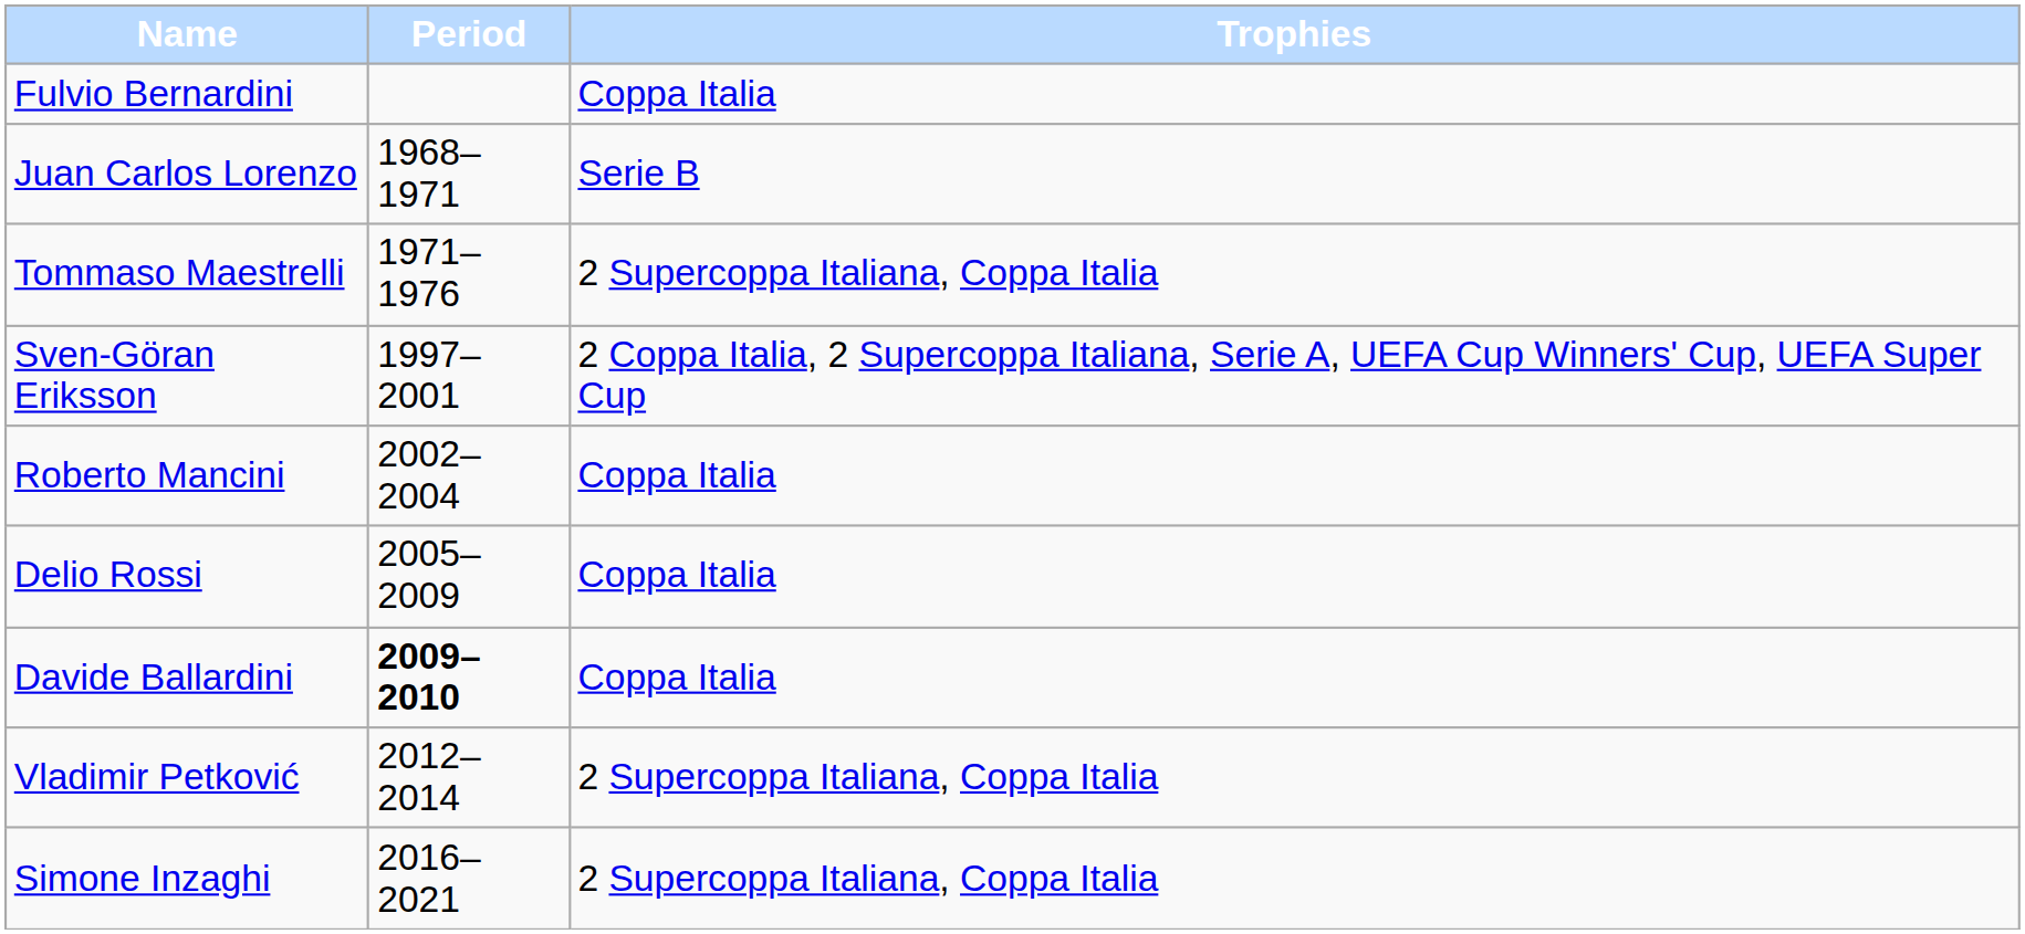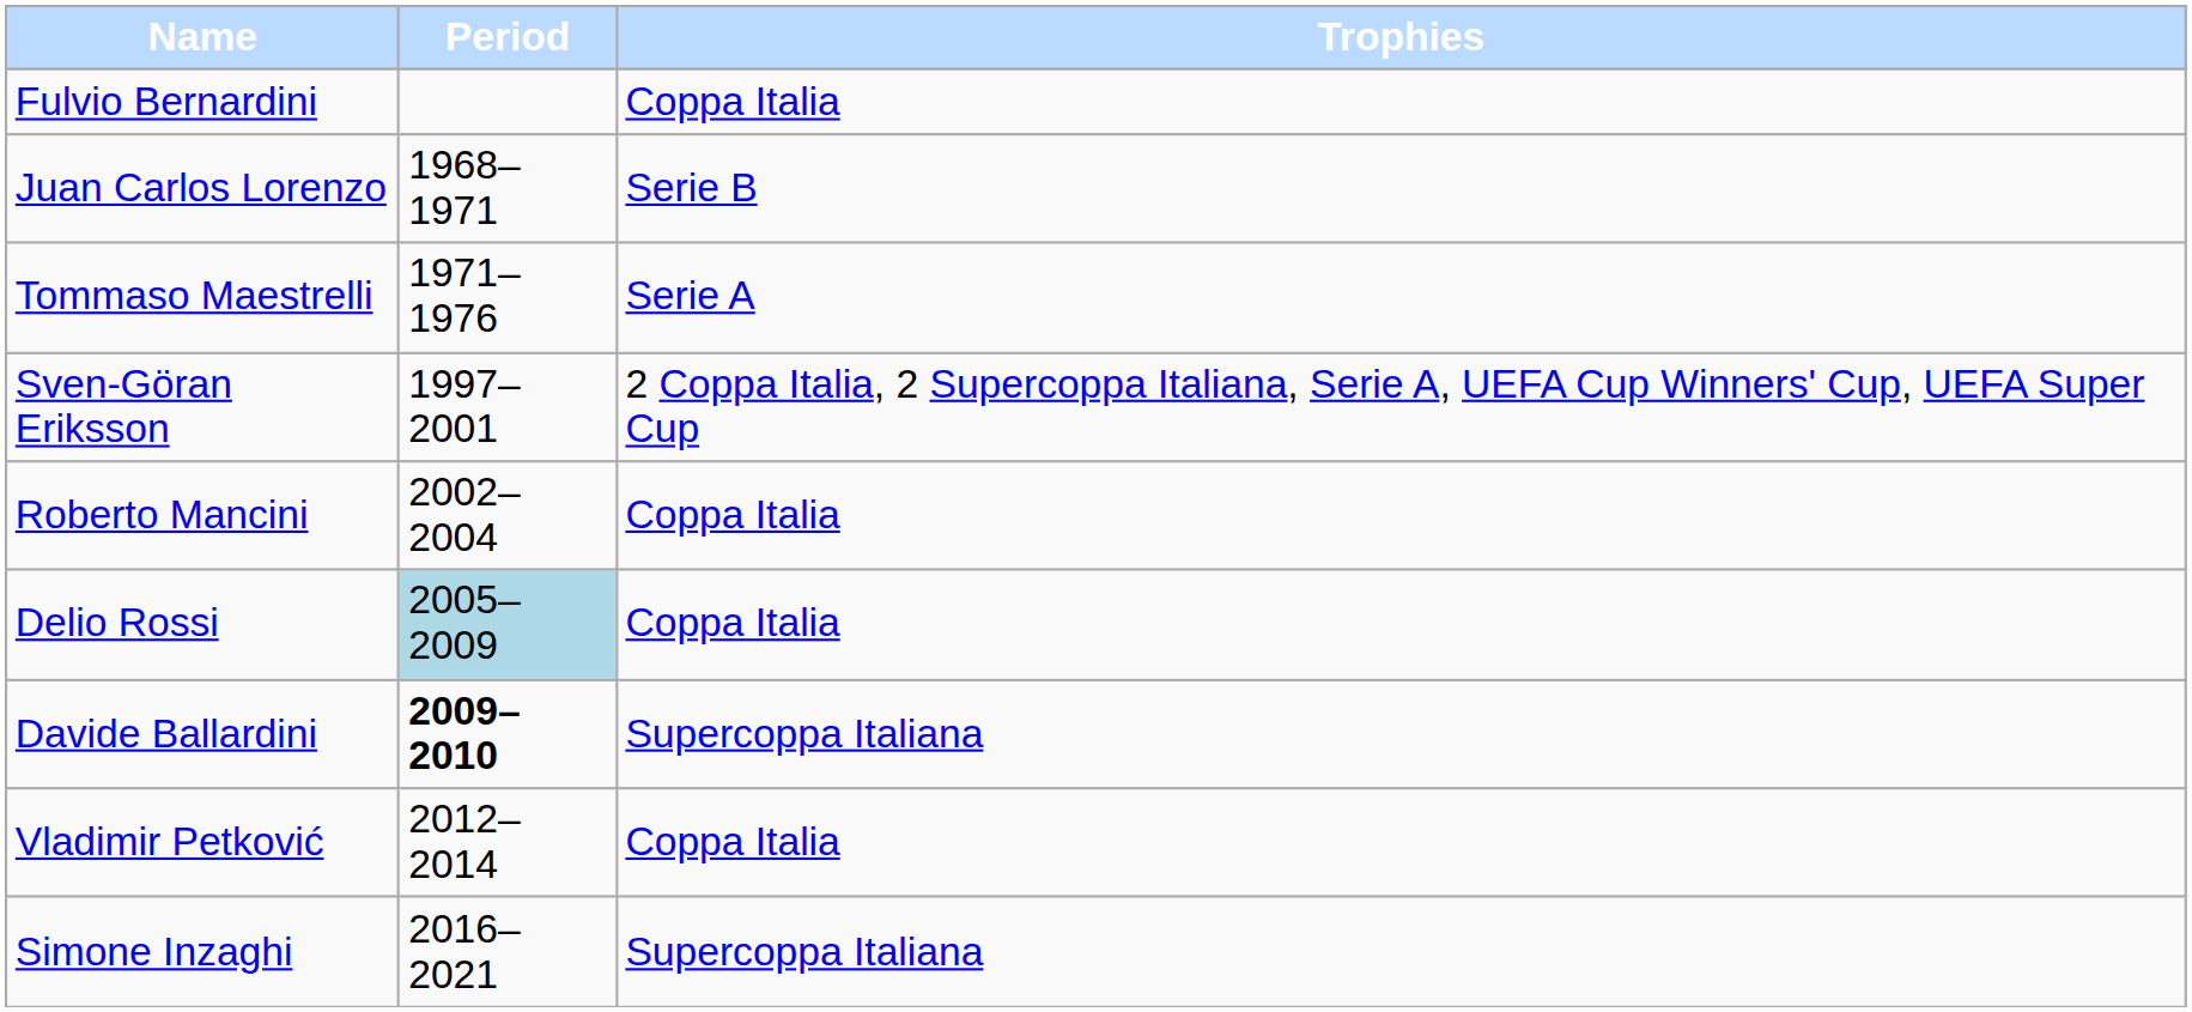Tommaso Maestrelli | Trophies: 2 Supercoppa Italiana, Coppa Italia -> Serie A
Delio Rossi | Period: no background -> lightblue background
Davide Ballardini | Trophies: Coppa Italia -> Supercoppa Italiana
Vladimir Petković | Trophies: 2 Supercoppa Italiana, Coppa Italia -> Coppa Italia
Simone Inzaghi | Trophies: 2 Supercoppa Italiana, Coppa Italia -> Supercoppa Italiana
